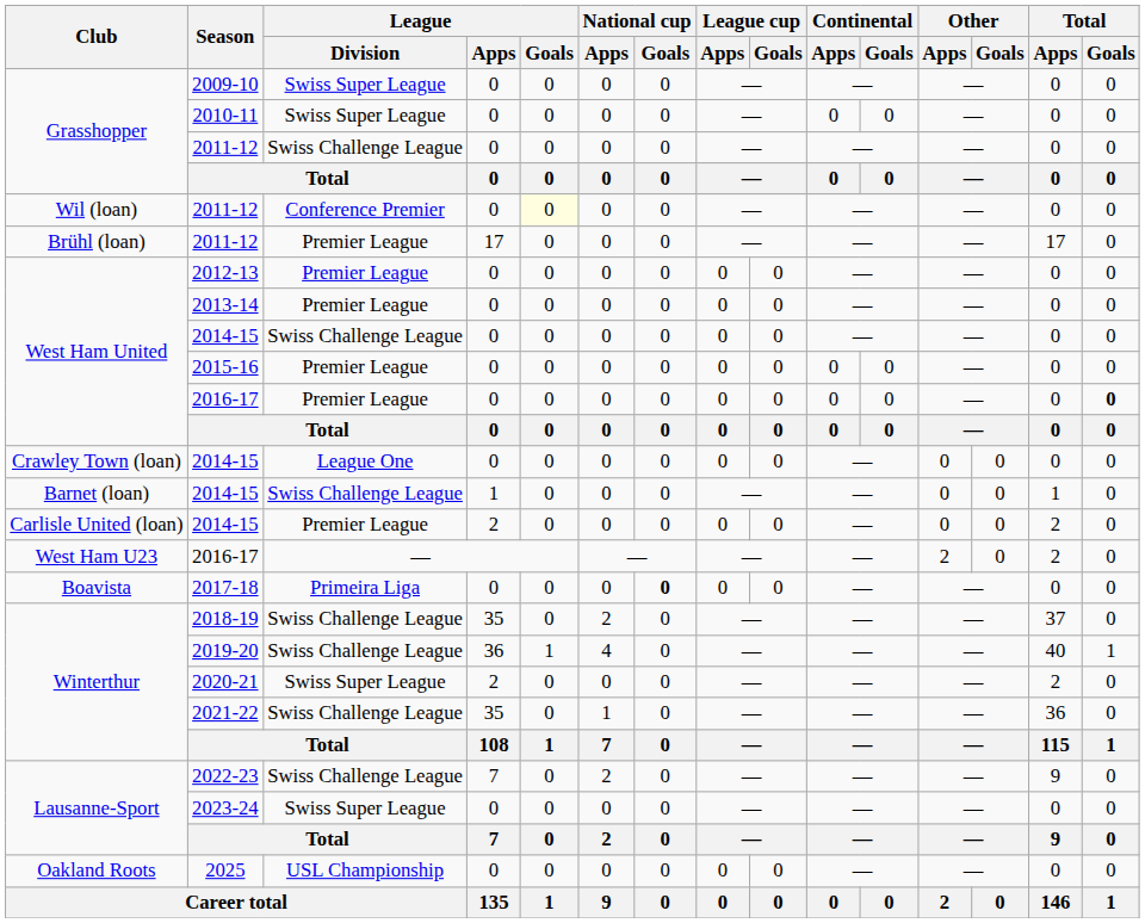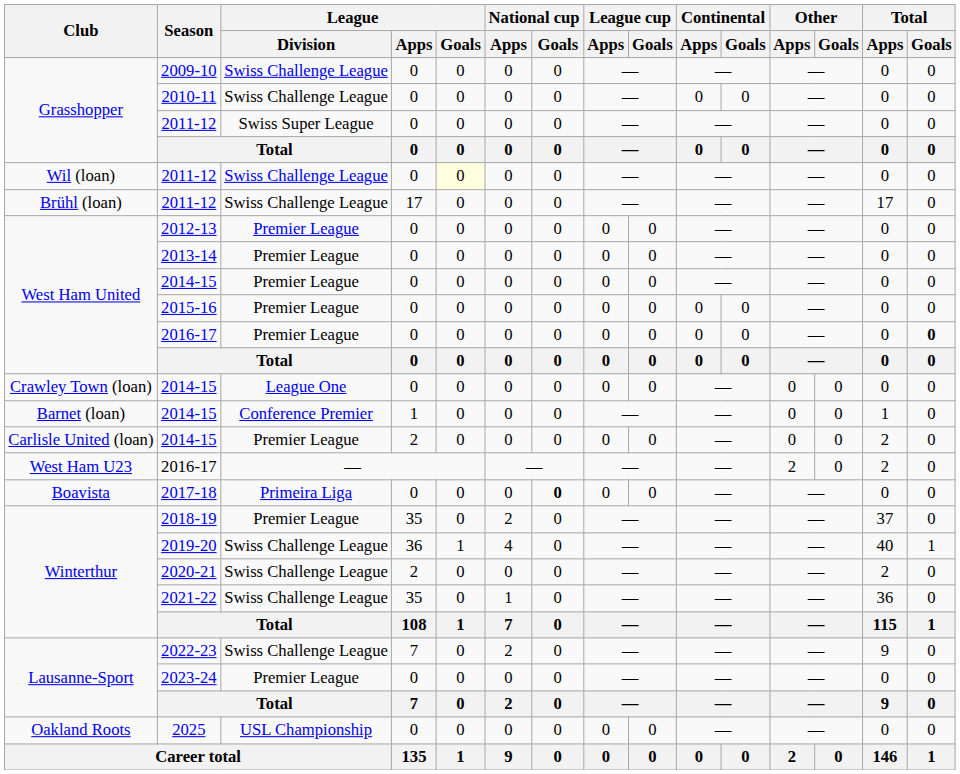2009-10 | League / Division: Swiss Super League -> Swiss Challenge League
2010-11 | League / Division: Swiss Super League -> Swiss Challenge League
Grasshopper / 2011-12 | League / Division: Swiss Challenge League -> Swiss Super League
Wil (loan) / 2011-12 | League / Division: Conference Premier -> Swiss Challenge League
Brühl (loan) / 2011-12 | League / Division: Premier League -> Swiss Challenge League
West Ham United / 2014-15 | League / Division: Swiss Challenge League -> Premier League
Barnet (loan) / 2014-15 | League / Division: Swiss Challenge League -> Conference Premier
2018-19 | League / Division: Swiss Challenge League -> Premier League
2020-21 | League / Division: Swiss Super League -> Swiss Challenge League
2023-24 | League / Division: Swiss Super League -> Premier League
